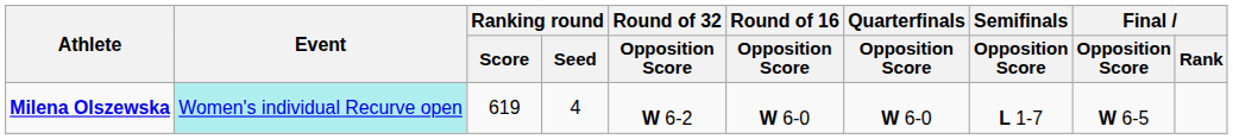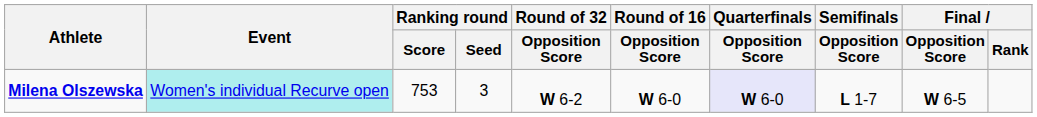Milena Olszewska | Ranking round / Score: 619 -> 753
Milena Olszewska | Ranking round / Seed: 4 -> 3
Milena Olszewska | Quarterfinals / Opposition Score: no background -> lavender background
